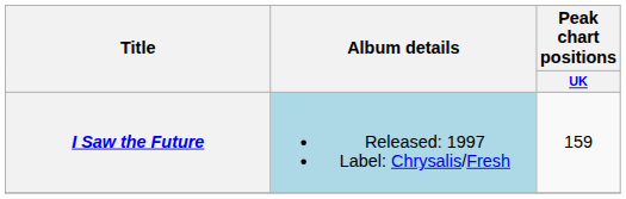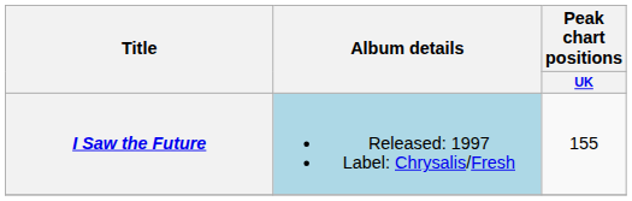I Saw the Future | Peak chart positions / UK: 159 -> 155
